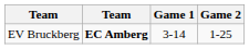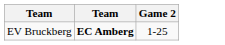- column: Game 1 | 3-14
